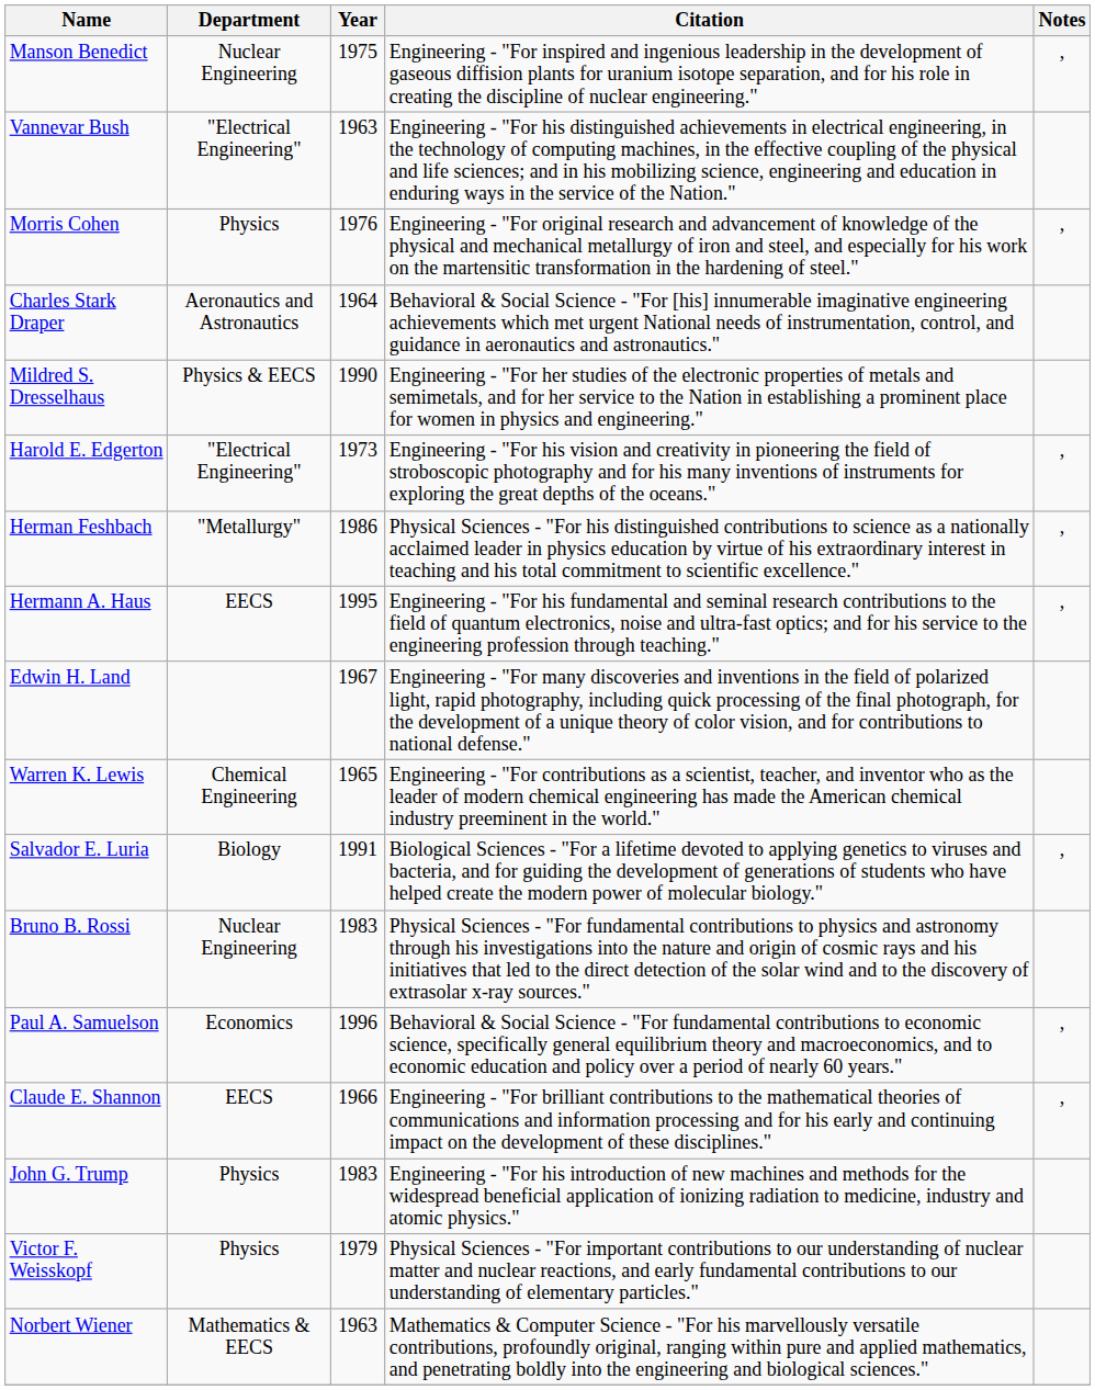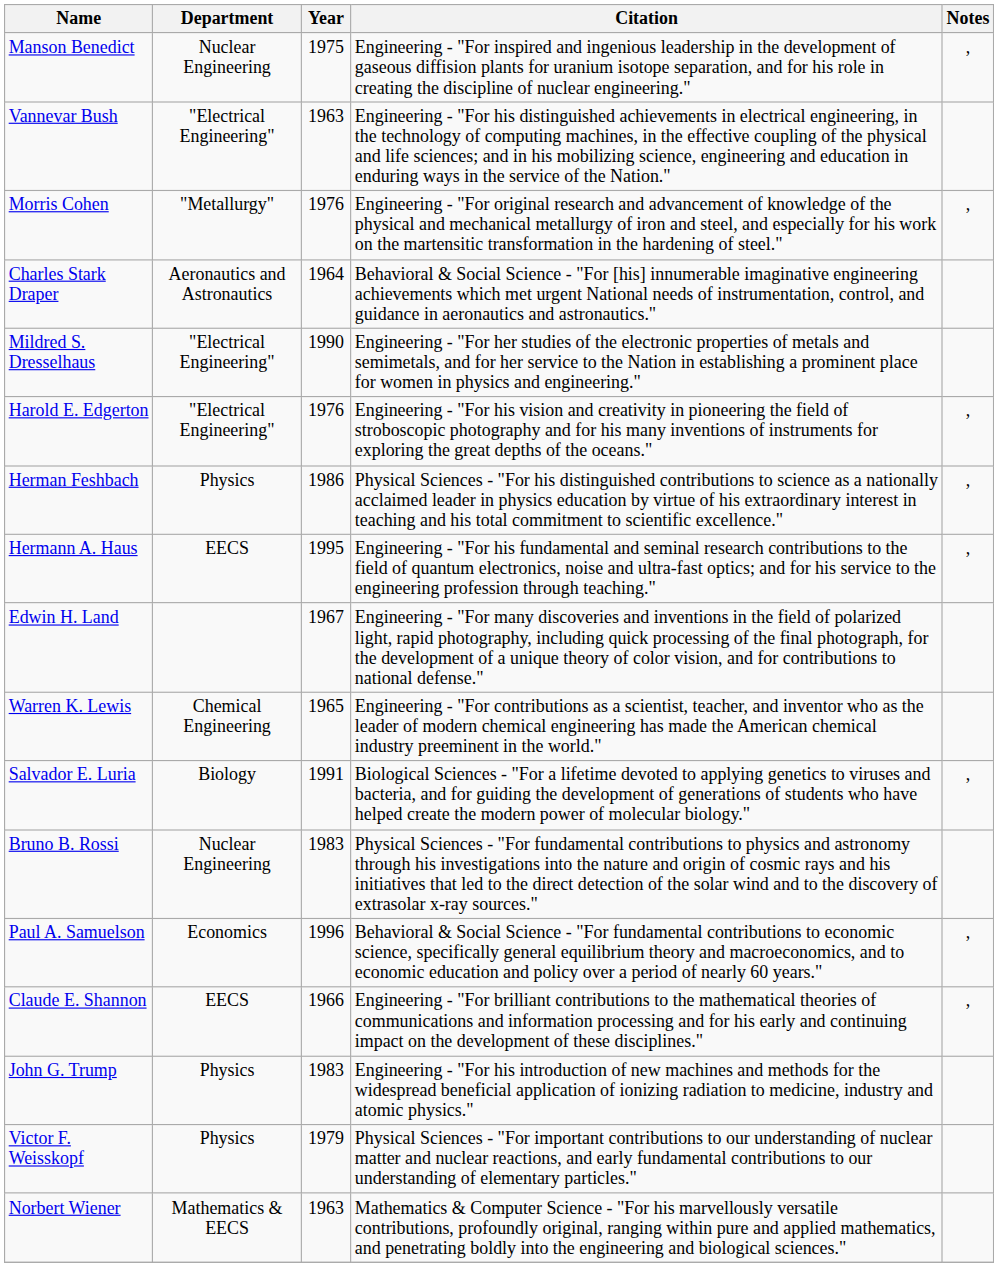Morris Cohen | Department: Physics -> "Metallurgy"
Mildred S. Dresselhaus | Department: Physics & EECS -> "Electrical Engineering"
Harold E. Edgerton | Year: 1973 -> 1976
Herman Feshbach | Department: "Metallurgy" -> Physics
